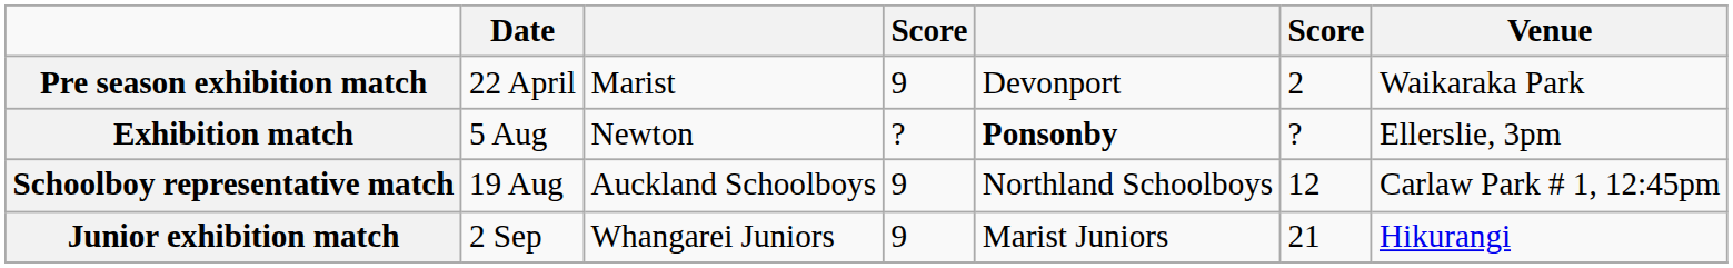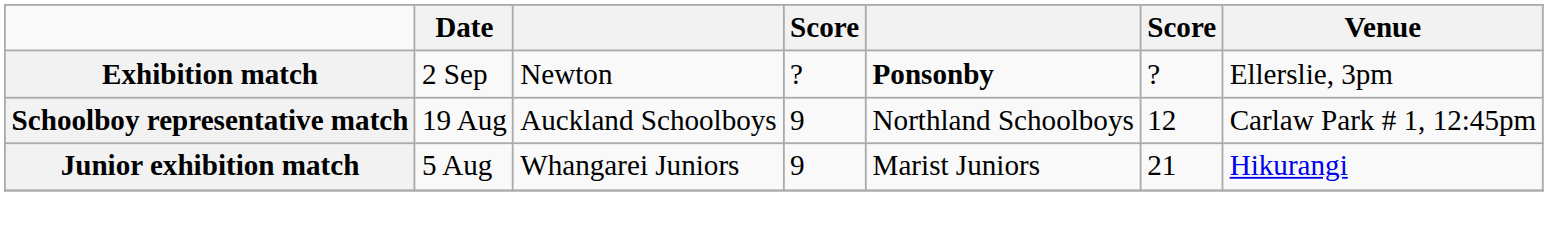- row: Pre season exhibition match | 22 April | Marist | 9 | Devonport | 2 | Waikaraka Park
Exhibition match | Date: 5 Aug -> 2 Sep
Junior exhibition match | Date: 2 Sep -> 5 Aug
